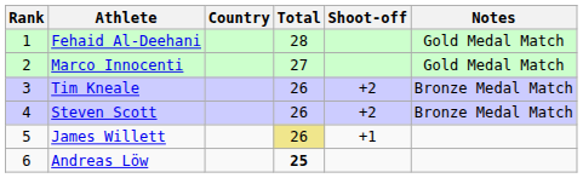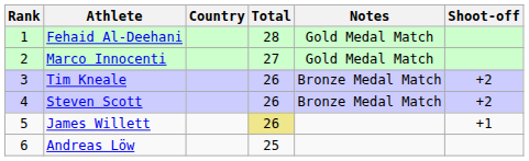columns swapped: Shoot-off <-> Notes
Andreas Löw | Total: bold -> normal
